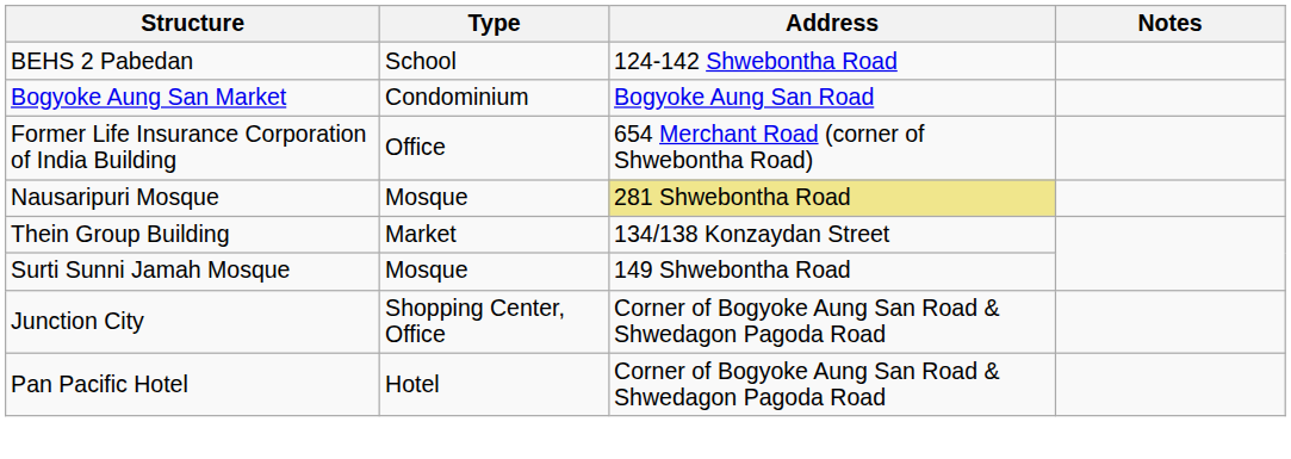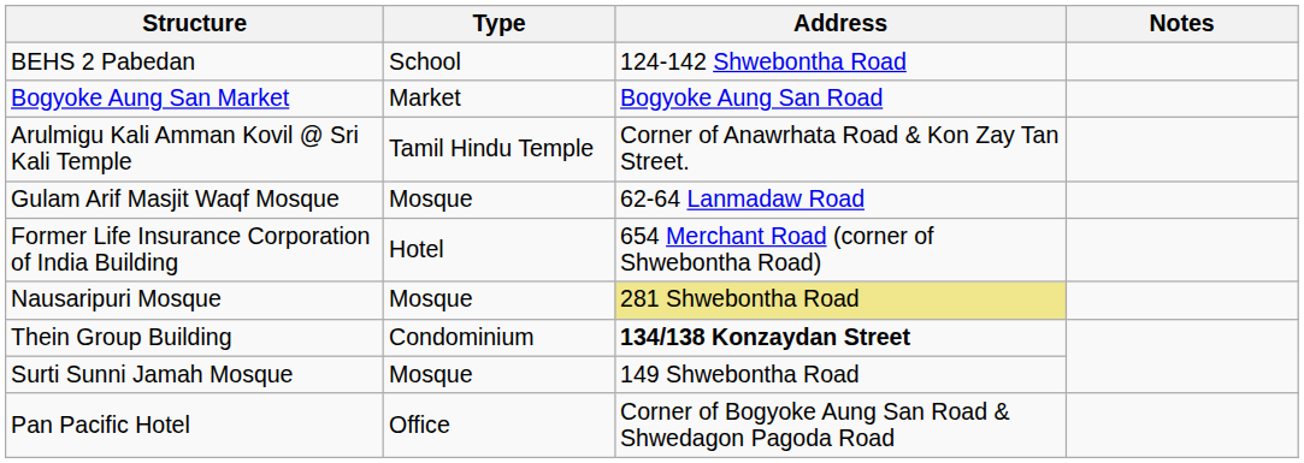Bogyoke Aung San Market | Type: Condominium -> Market
+ row: Arulmigu Kali Amman Kovil @ Sri Kali Temple | Tamil Hindu Temple | Corner of Anawrhata Road & Kon Zay Tan Street.
+ row: Gulam Arif Masjit Waqf Mosque | Mosque | 62-64 Lanmadaw Road
Former Life Insurance Corporation of India Building | Type: Office -> Hotel
Thein Group Building | Type: Market -> Condominium
Thein Group Building | Address: normal -> bold
- row: Junction City | Shopping Center, Office | Corner of Bogyoke Aung San Road & Shwedagon Pagoda Road
Pan Pacific Hotel | Type: Hotel -> Office
